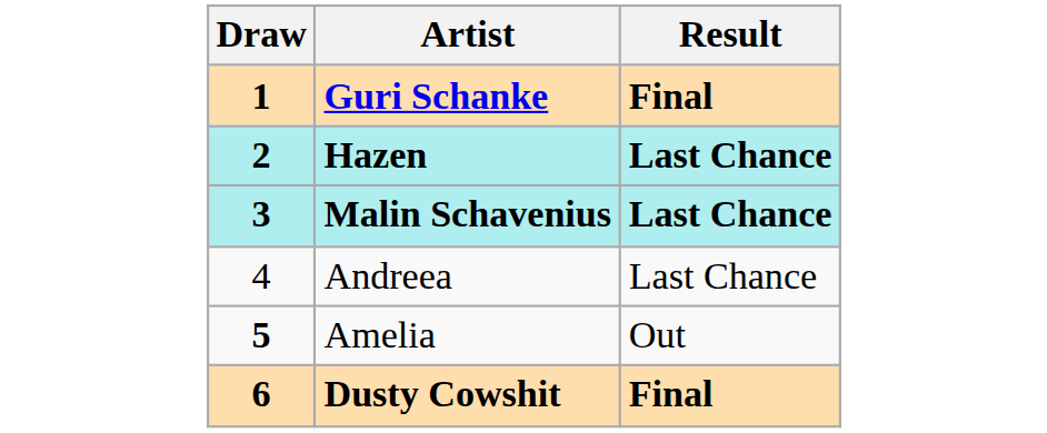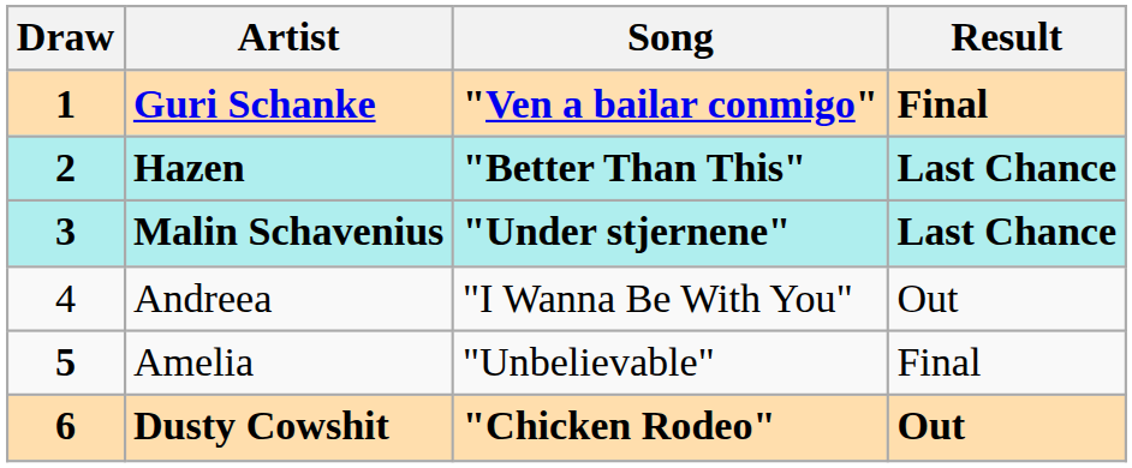+ column: Song | "Ven a bailar conmigo" | "Better Than This" | "Under stjernene" | "I Wanna Be With You" | "Unbelievable" | "Chicken Rodeo"
Andreea | Result: Last Chance -> Out
Amelia | Result: Out -> Final
Dusty Cowshit | Result: Final -> Out
